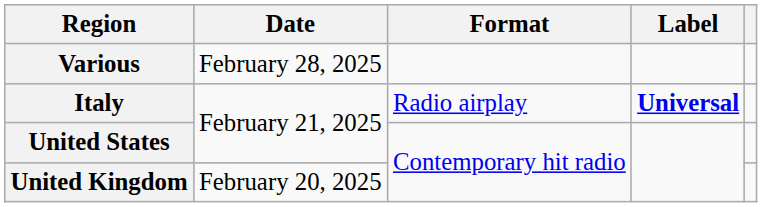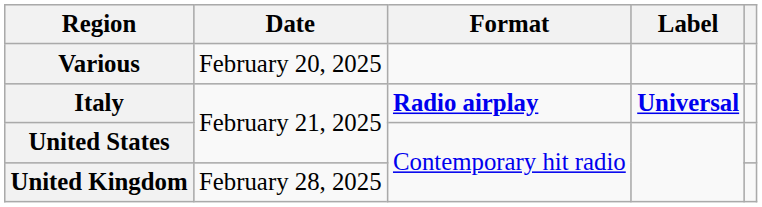Various | Date: February 28, 2025 -> February 20, 2025
Italy | Format: normal -> bold
United Kingdom | Date: February 20, 2025 -> February 28, 2025
